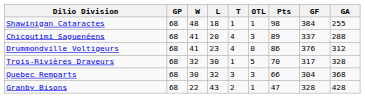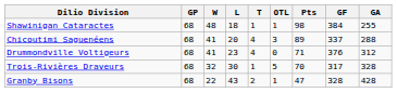Drummondville Voltigeurs | Pts: 86 -> 71
- row: Quebec Remparts | 68 | 30 | 32 | 3 | 3 | 66 | 304 | 368
